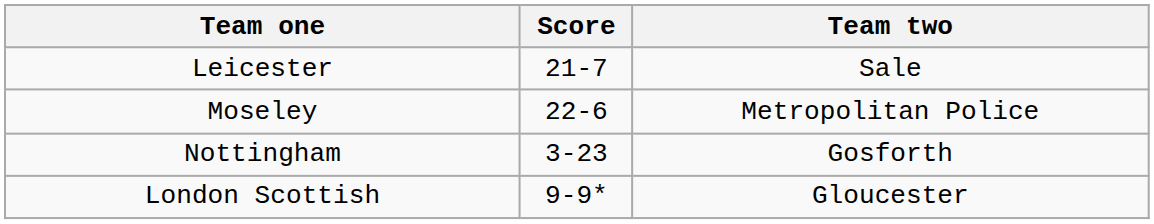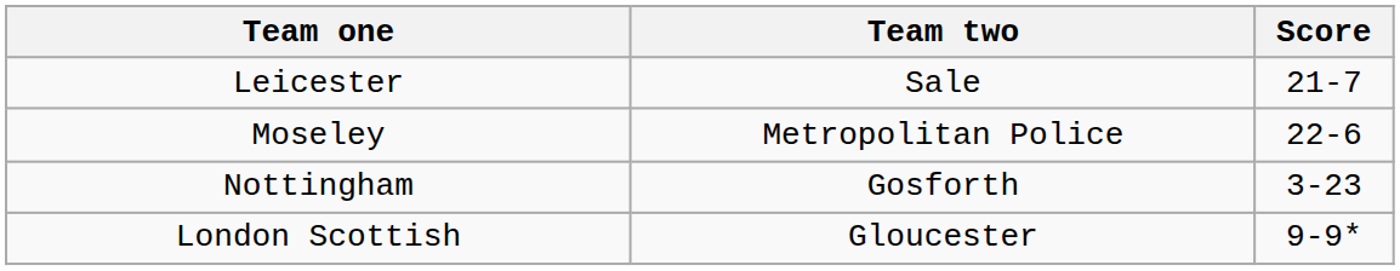columns swapped: Team two <-> Score
